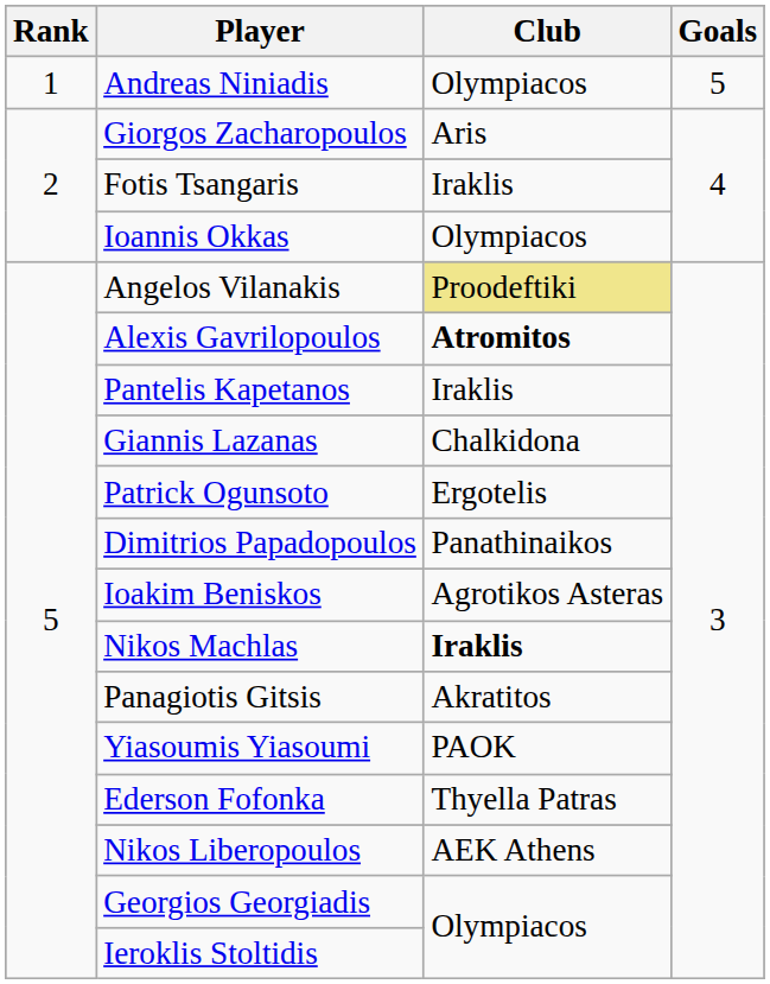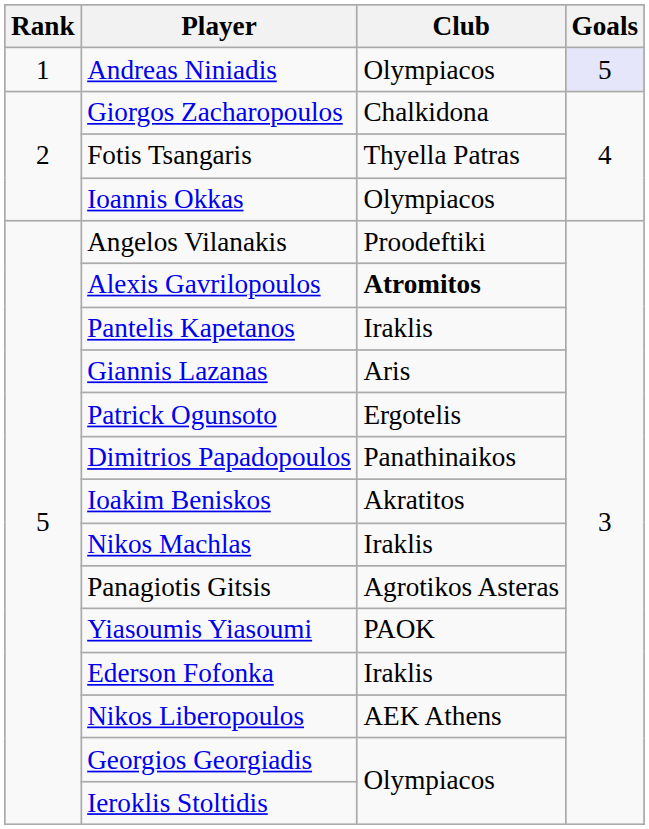Andreas Niniadis | Goals: no background -> lavender background
Giorgos Zacharopoulos | Club: Aris -> Chalkidona
Fotis Tsangaris | Club: Iraklis -> Thyella Patras
Angelos Vilanakis | Club: khaki background -> no background
Giannis Lazanas | Club: Chalkidona -> Aris
Ioakim Beniskos | Club: Agrotikos Asteras -> Akratitos
Nikos Machlas | Club: bold -> normal
Panagiotis Gitsis | Club: Akratitos -> Agrotikos Asteras
Ederson Fofonka | Club: Thyella Patras -> Iraklis
